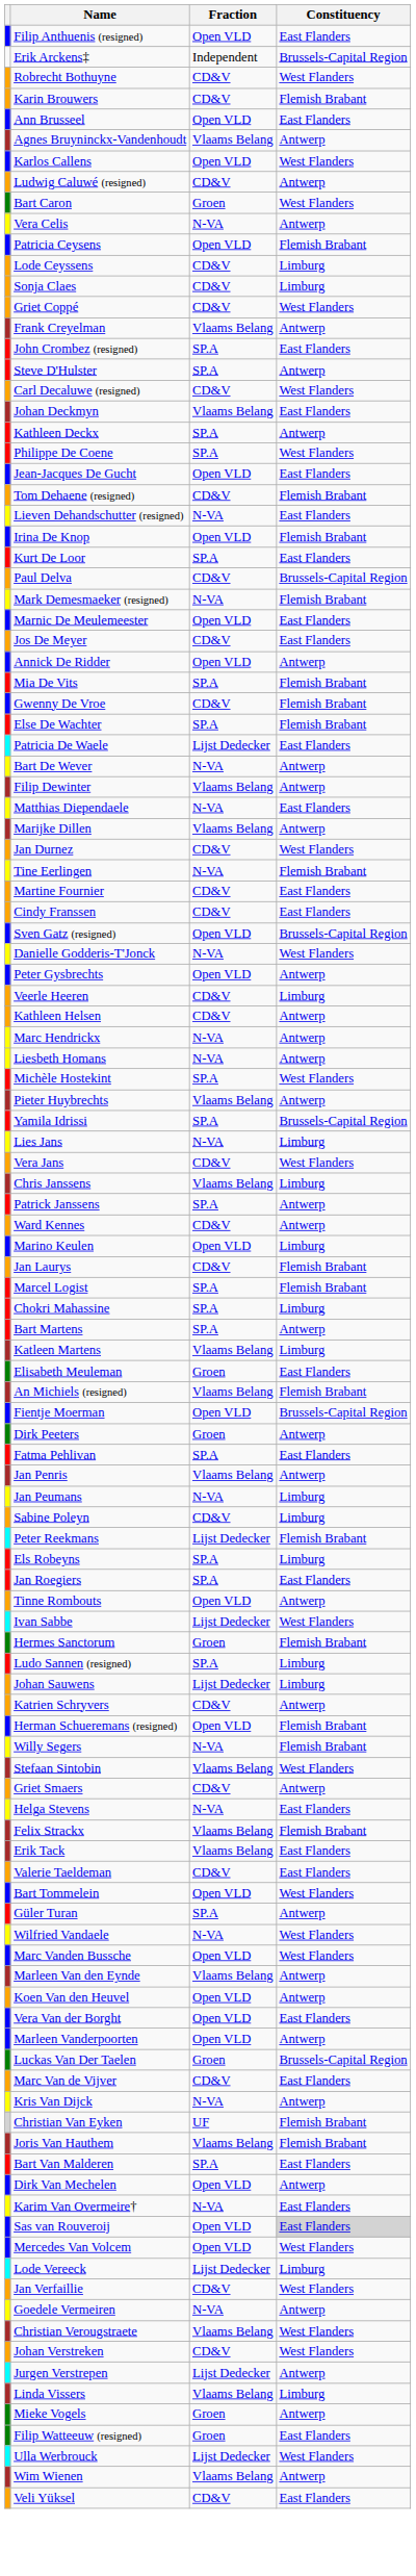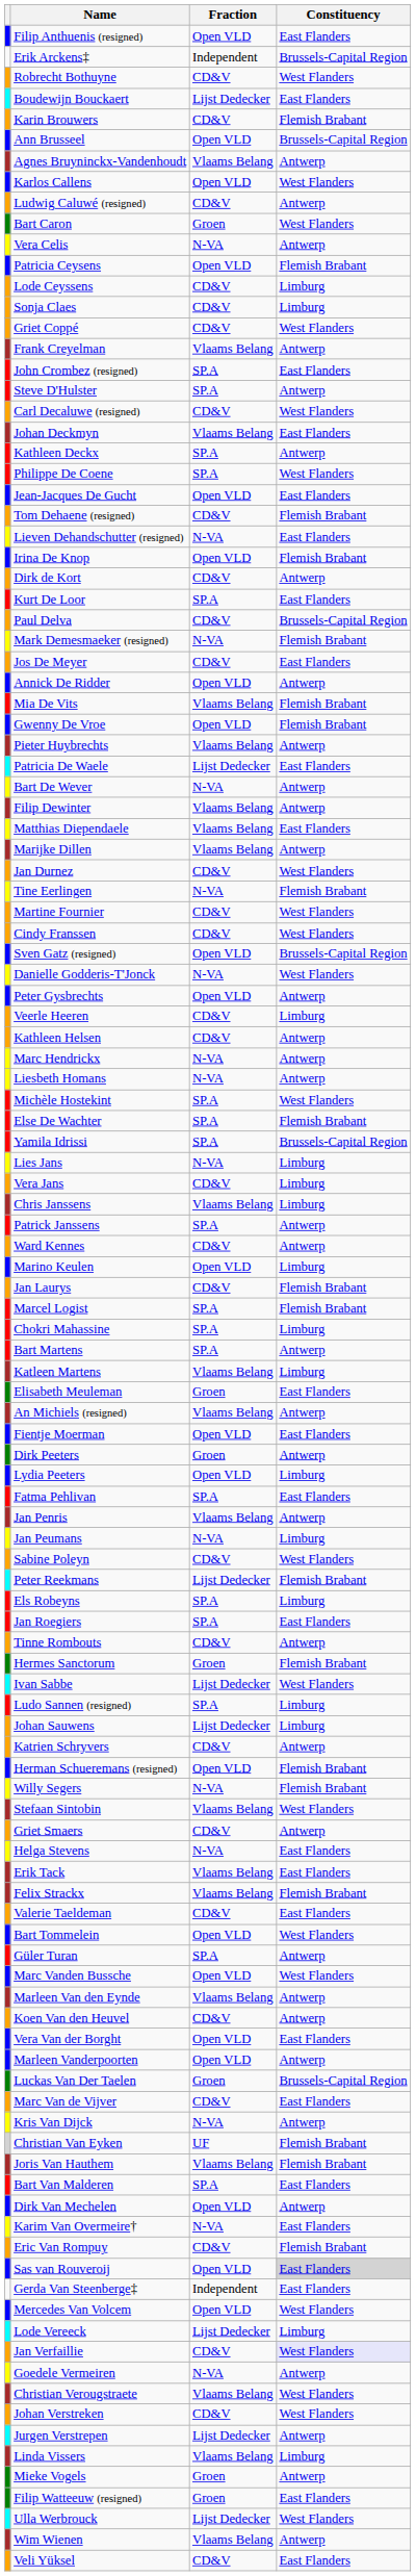+ row: Boudewijn Bouckaert | Lijst Dedecker | East Flanders
Ann Brusseel | Constituency: East Flanders -> Brussels-Capital Region
+ row: Dirk de Kort | CD&V | Antwerp
- row: Marnic De Meulemeester | Open VLD | East Flanders
Mia De Vits | Fraction: SP.A -> Vlaams Belang
Gwenny De Vroe | Fraction: CD&V -> Open VLD
rows swapped: Else De Wachter <-> Pieter Huybrechts
Matthias Diependaele | Fraction: N-VA -> Vlaams Belang
Martine Fournier | Constituency: East Flanders -> West Flanders
Cindy Franssen | Constituency: East Flanders -> West Flanders
Vera Jans | Constituency: West Flanders -> Limburg
An Michiels (resigned) | Constituency: Flemish Brabant -> Antwerp
Fientje Moerman | Constituency: Brussels-Capital Region -> East Flanders
+ row: Lydia Peeters | Open VLD | Limburg
Sabine Poleyn | Constituency: Limburg -> West Flanders
Tinne Rombouts | Fraction: Open VLD -> CD&V
rows swapped: Ivan Sabbe <-> Hermes Sanctorum
rows swapped: Felix Strackx <-> Erik Tack
- row: Wilfried Vandaele | N-VA | West Flanders
Koen Van den Heuvel | Fraction: Open VLD -> CD&V
+ row: Eric Van Rompuy | CD&V | Flemish Brabant
+ row: Gerda Van Steenberge‡ | Independent | East Flanders
Jan Verfaillie | Constituency: no background -> lavender background
